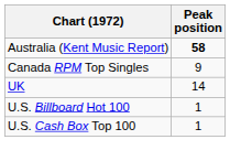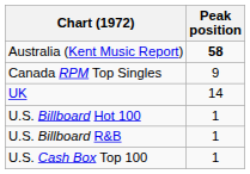+ row: U.S. Billboard R&B | 1
